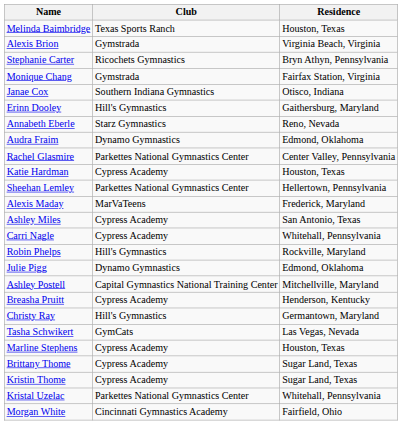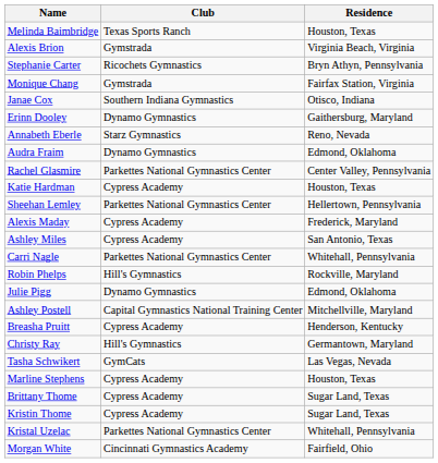Erinn Dooley | Club: Hill's Gymnastics -> Dynamo Gymnastics
Alexis Maday | Club: MarVaTeens -> Cypress Academy
Carri Nagle | Club: Cypress Academy -> Parkettes National Gymnastics Center
